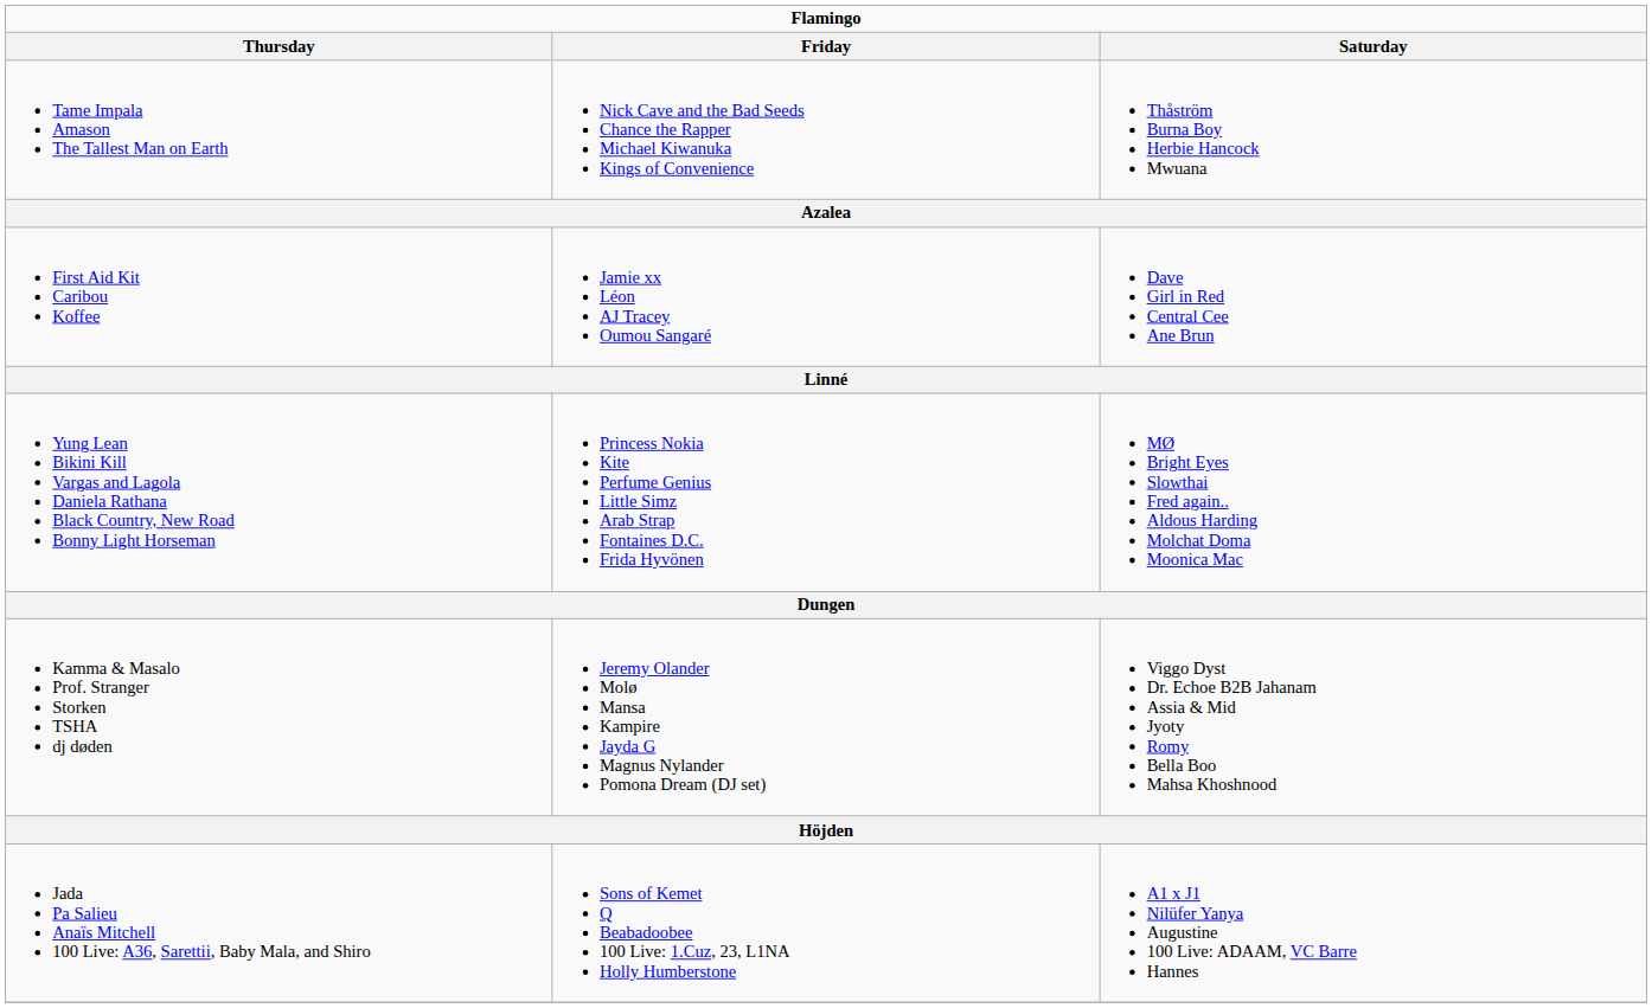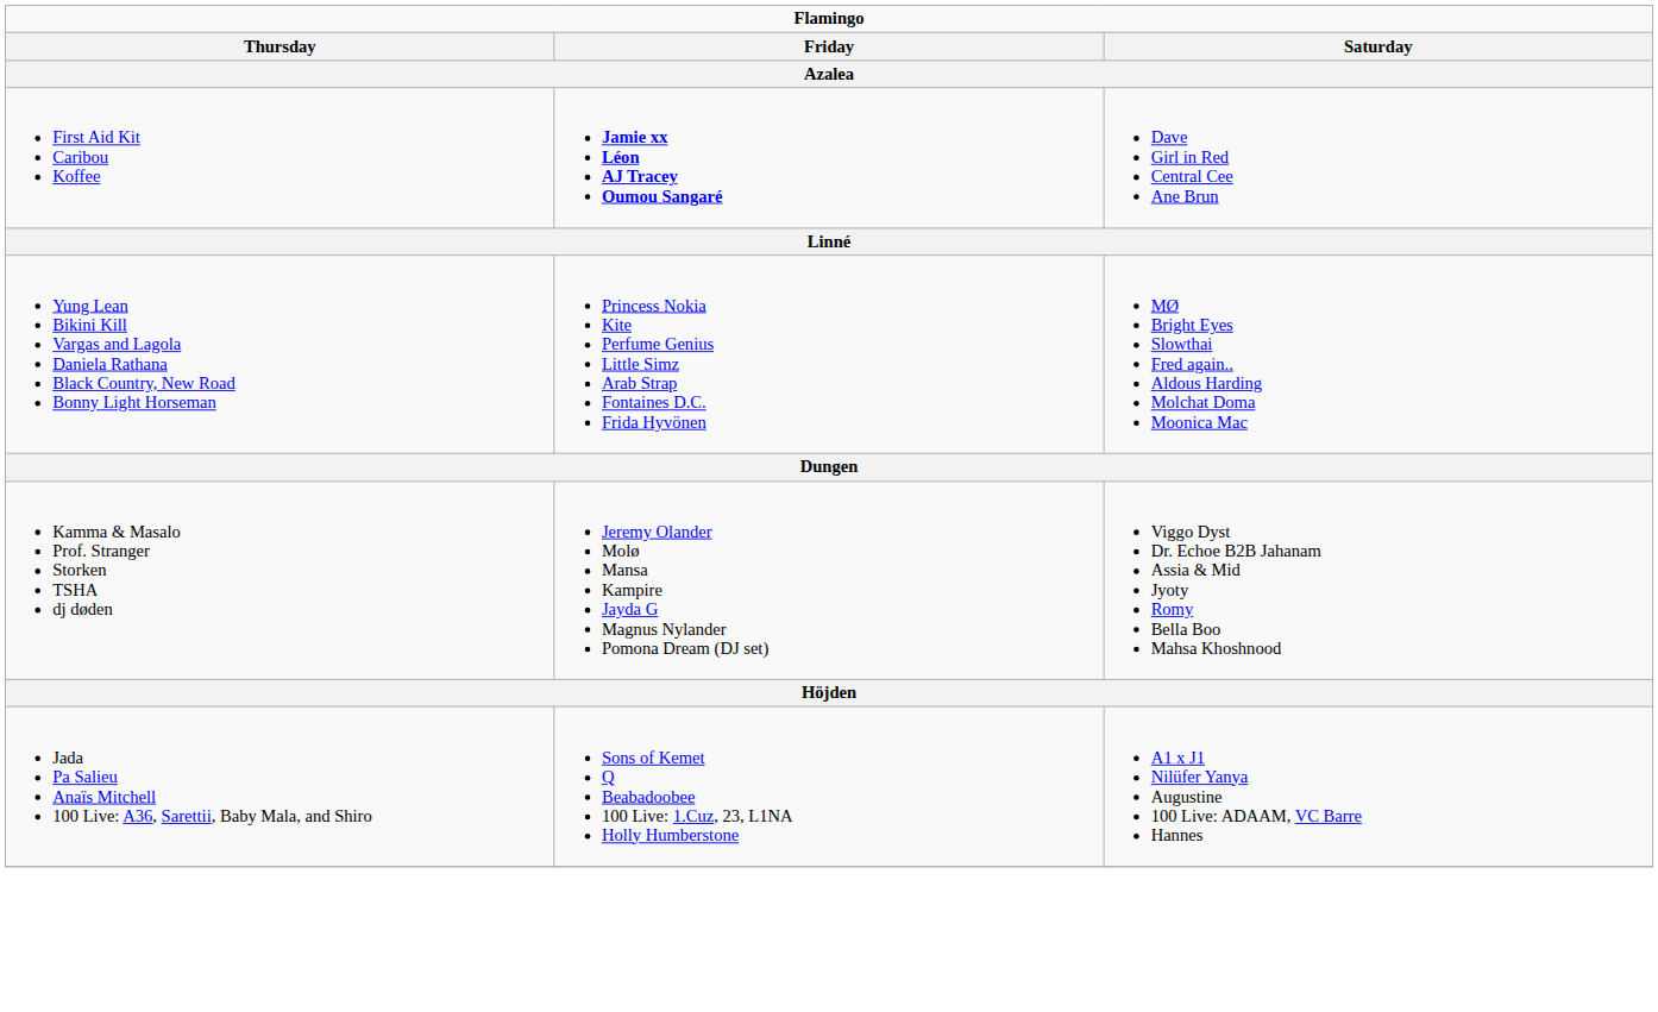- row: Tame Impala Amason The Tallest Man on Earth | Nick Cave and the Bad Seeds Chance the Rapper Michael Kiwanuka Kings of Convenience | Thåström Burna Boy Herbie Hancock Mwuana
First Aid Kit Caribou Koffee | Friday: normal -> bold
